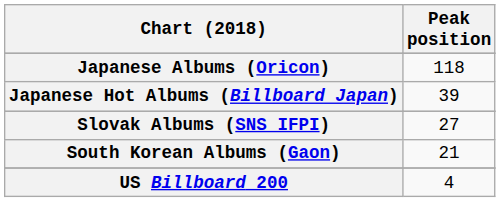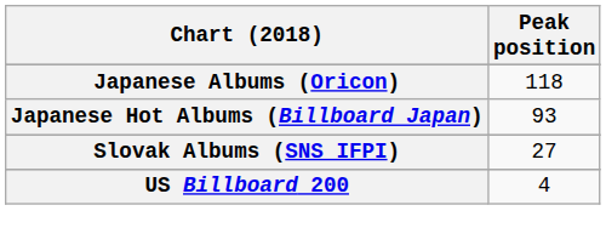Japanese Hot Albums (Billboard Japan) | Peak position: 39 -> 93
- row: South Korean Albums (Gaon) | 21
